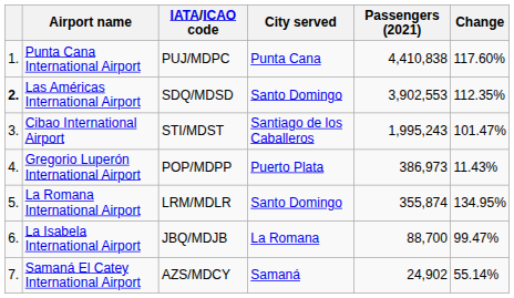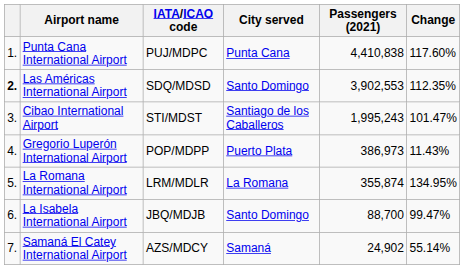La Romana International Airport | City served: Santo Domingo -> La Romana
La Isabela International Airport | City served: La Romana -> Santo Domingo
